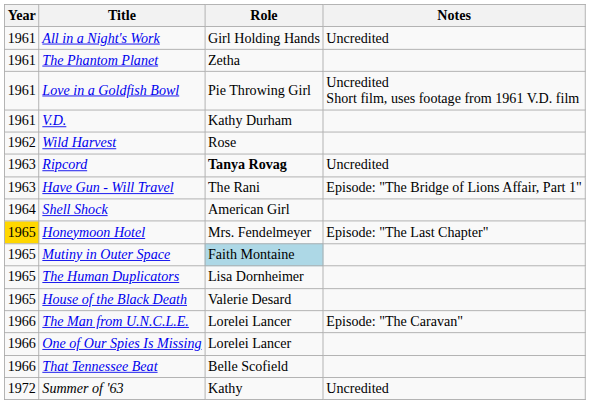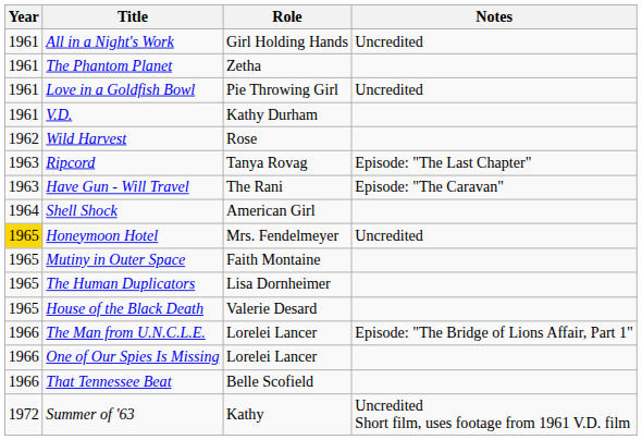Love in a Goldfish Bowl | Notes: Uncredited Short film, uses footage from 1961 V.D. film -> Uncredited
Ripcord | Role: bold -> normal
Ripcord | Notes: Uncredited -> Episode: "The Last Chapter"
Have Gun - Will Travel | Notes: Episode: "The Bridge of Lions Affair, Part 1" -> Episode: "The Caravan"
Honeymoon Hotel | Notes: Episode: "The Last Chapter" -> Uncredited
Mutiny in Outer Space | Role: lightblue background -> no background
The Man from U.N.C.L.E. | Notes: Episode: "The Caravan" -> Episode: "The Bridge of Lions Affair, Part 1"
Summer of '63 | Notes: Uncredited -> Uncredited Short film, uses footage from 1961 V.D. film
